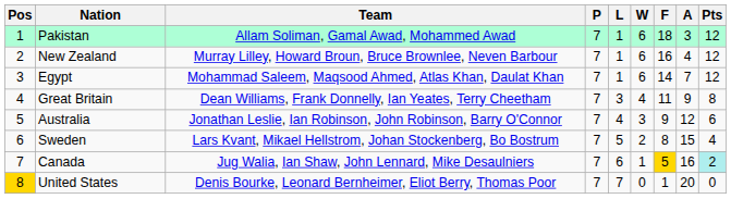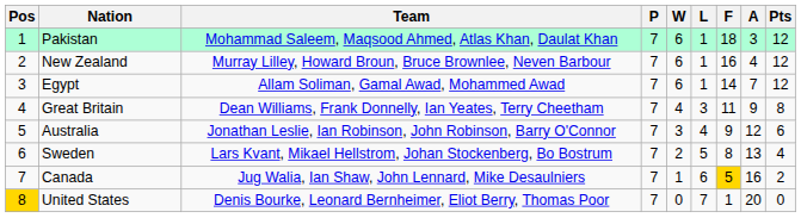columns swapped: W <-> L
Pakistan | Team: Allam Soliman, Gamal Awad, Mohammed Awad -> Mohammad Saleem, Maqsood Ahmed, Atlas Khan, Daulat Khan
Egypt | Team: Mohammad Saleem, Maqsood Ahmed, Atlas Khan, Daulat Khan -> Allam Soliman, Gamal Awad, Mohammed Awad
Sweden | A: 15 -> 13
Canada | Pts: paleturquoise background -> no background
